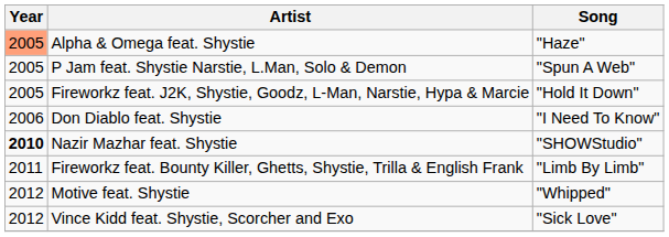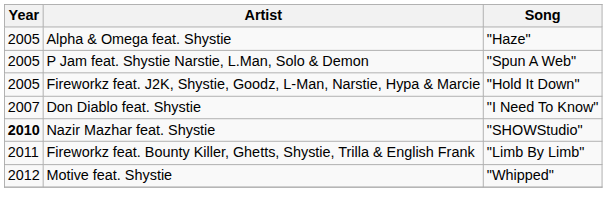Alpha & Omega feat. Shystie | Year: lightsalmon background -> no background
Don Diablo feat. Shystie | Year: 2006 -> 2007
- row: 2012 | Vince Kidd feat. Shystie, Scorcher and Exo | "Sick Love"
